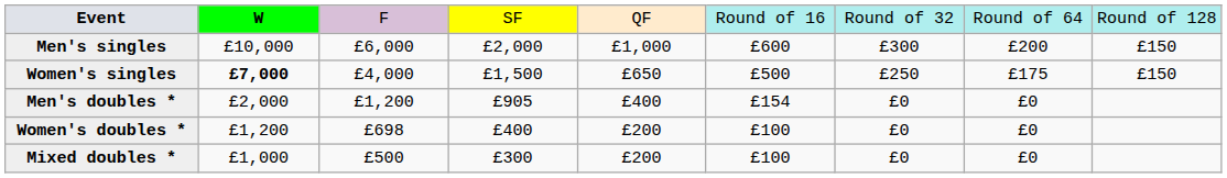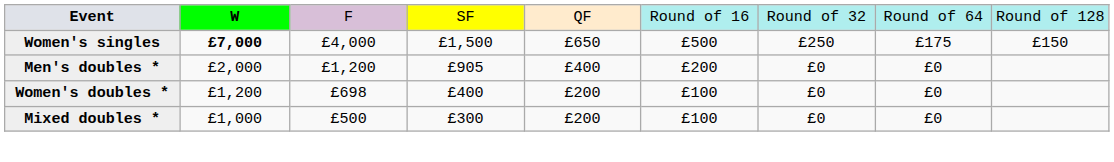- row: Men's singles | £10,000 | £6,000 | £2,000 | £1,000 | £600 | £300 | £200 | £150
Men's doubles * | column 6: £154 -> £200
